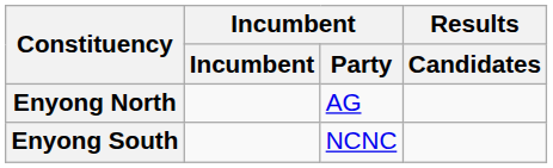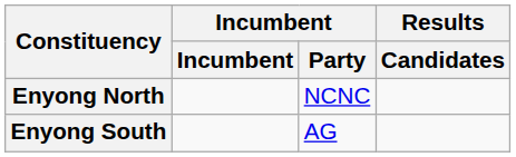Enyong North | Incumbent / Party: AG -> NCNC
Enyong South | Incumbent / Party: NCNC -> AG
